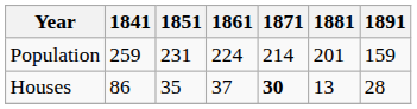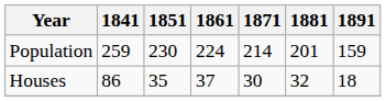Population | 1851: 231 -> 230
Houses | 1871: bold -> normal
Houses | 1881: 13 -> 32
Houses | 1891: 28 -> 18
